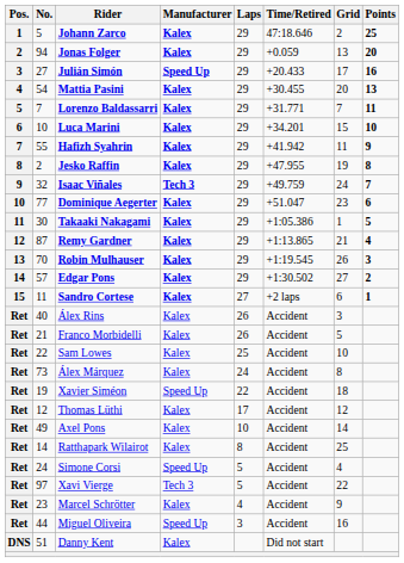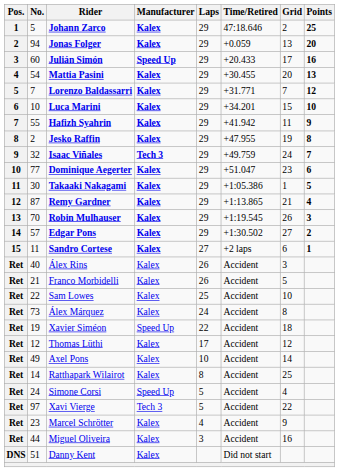Julián Simón | No.: 27 -> 60
Lorenzo Baldassarri | Points: 11 -> 12
Miguel Oliveira | Manufacturer: Speed Up -> Kalex
